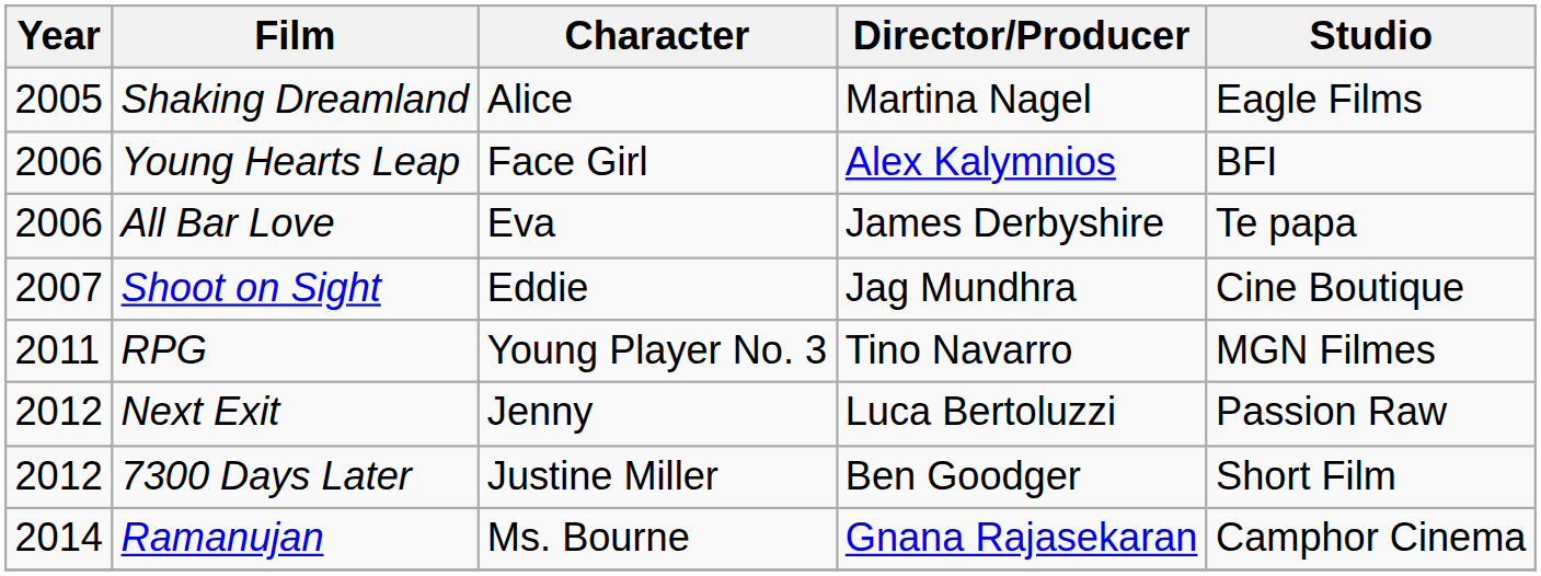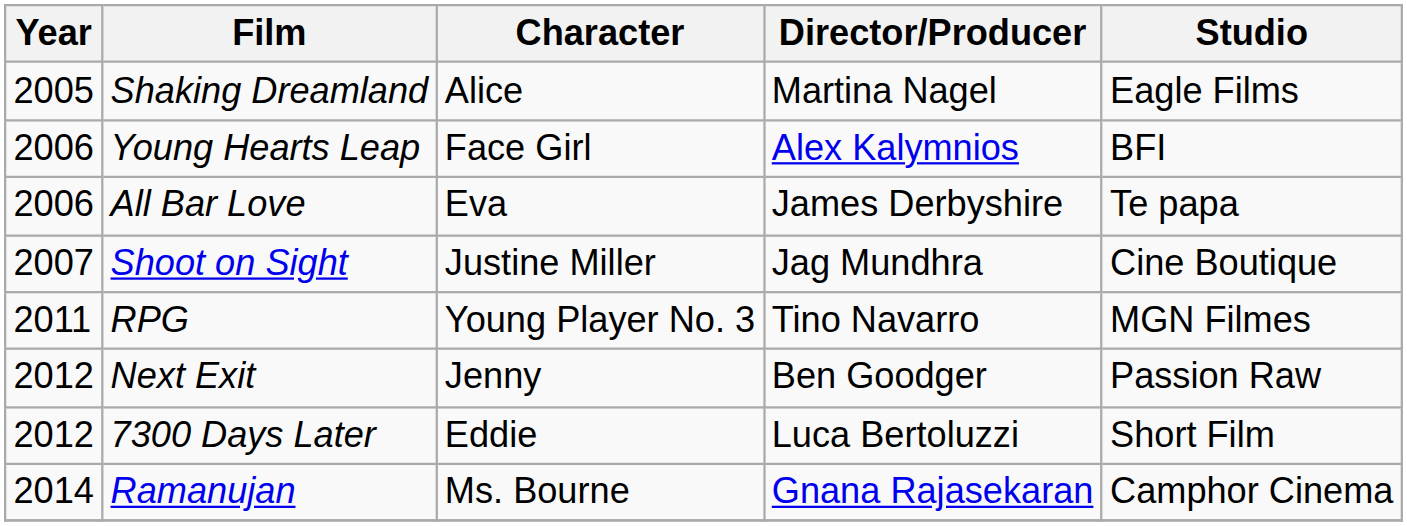Shoot on Sight | Character: Eddie -> Justine Miller
Next Exit | Director/Producer: Luca Bertoluzzi -> Ben Goodger
7300 Days Later | Character: Justine Miller -> Eddie
7300 Days Later | Director/Producer: Ben Goodger -> Luca Bertoluzzi
